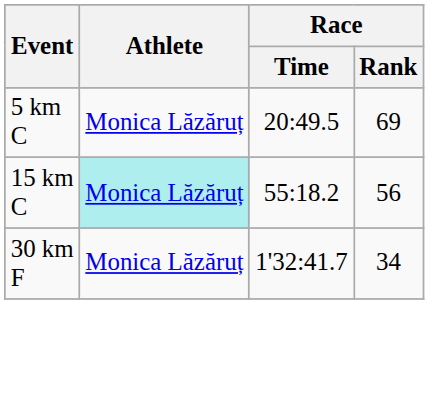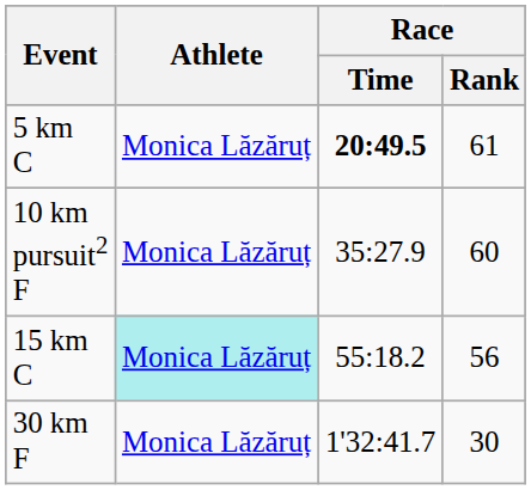5 km C | Race / Time: normal -> bold
5 km C | Race / Rank: 69 -> 61
+ row: 10 km pursuit2 F | Monica Lăzăruț | 35:27.9 | 60
30 km F | Race / Rank: 34 -> 30
